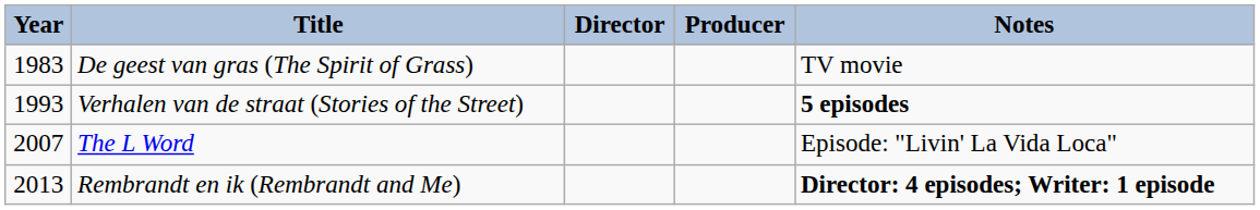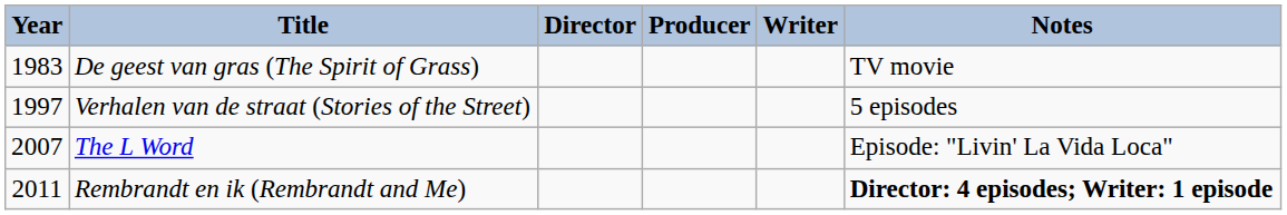+ column: Writer
Verhalen van de straat (Stories of the Street) | Year: 1993 -> 1997
Verhalen van de straat (Stories of the Street) | Notes: bold -> normal
Rembrandt en ik (Rembrandt and Me) | Year: 2013 -> 2011
